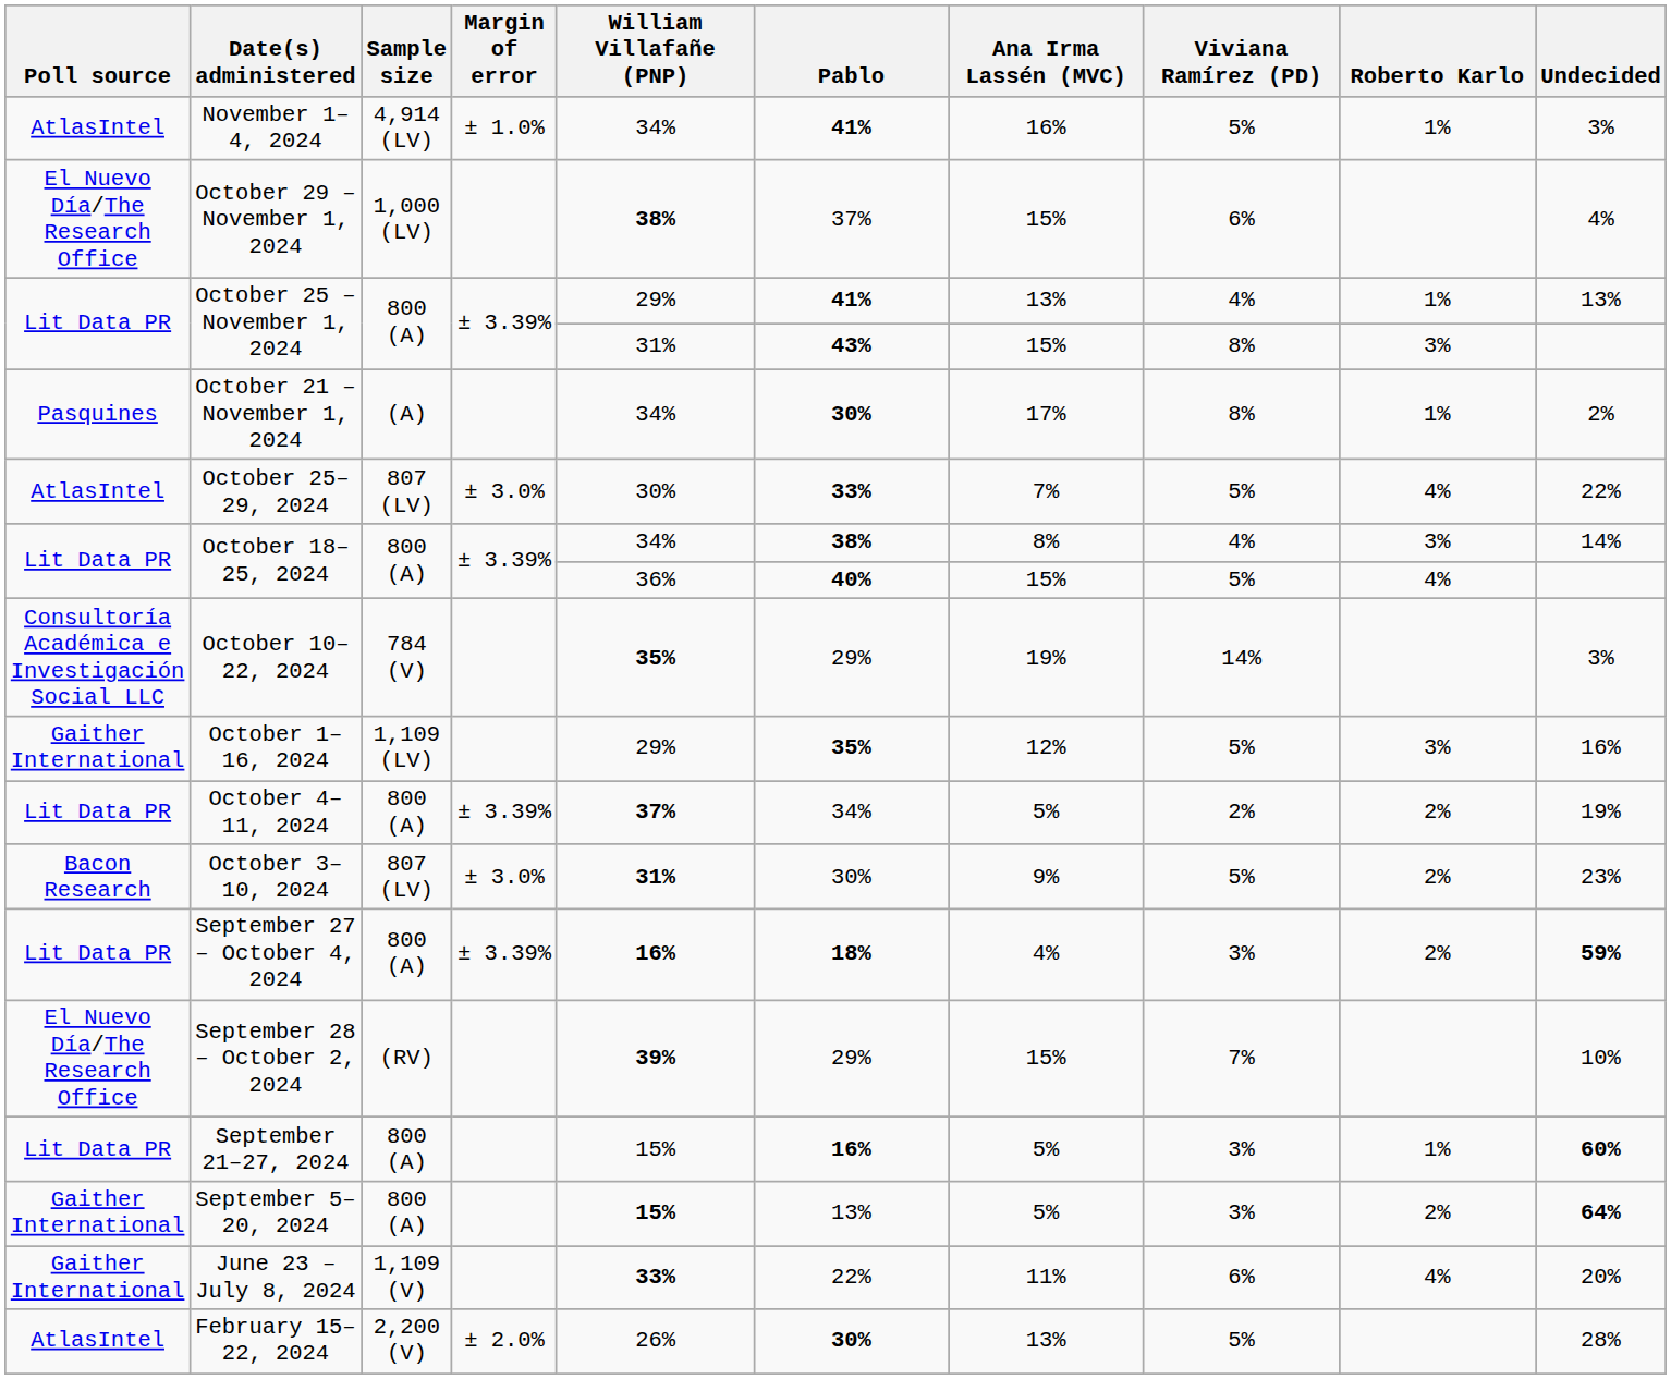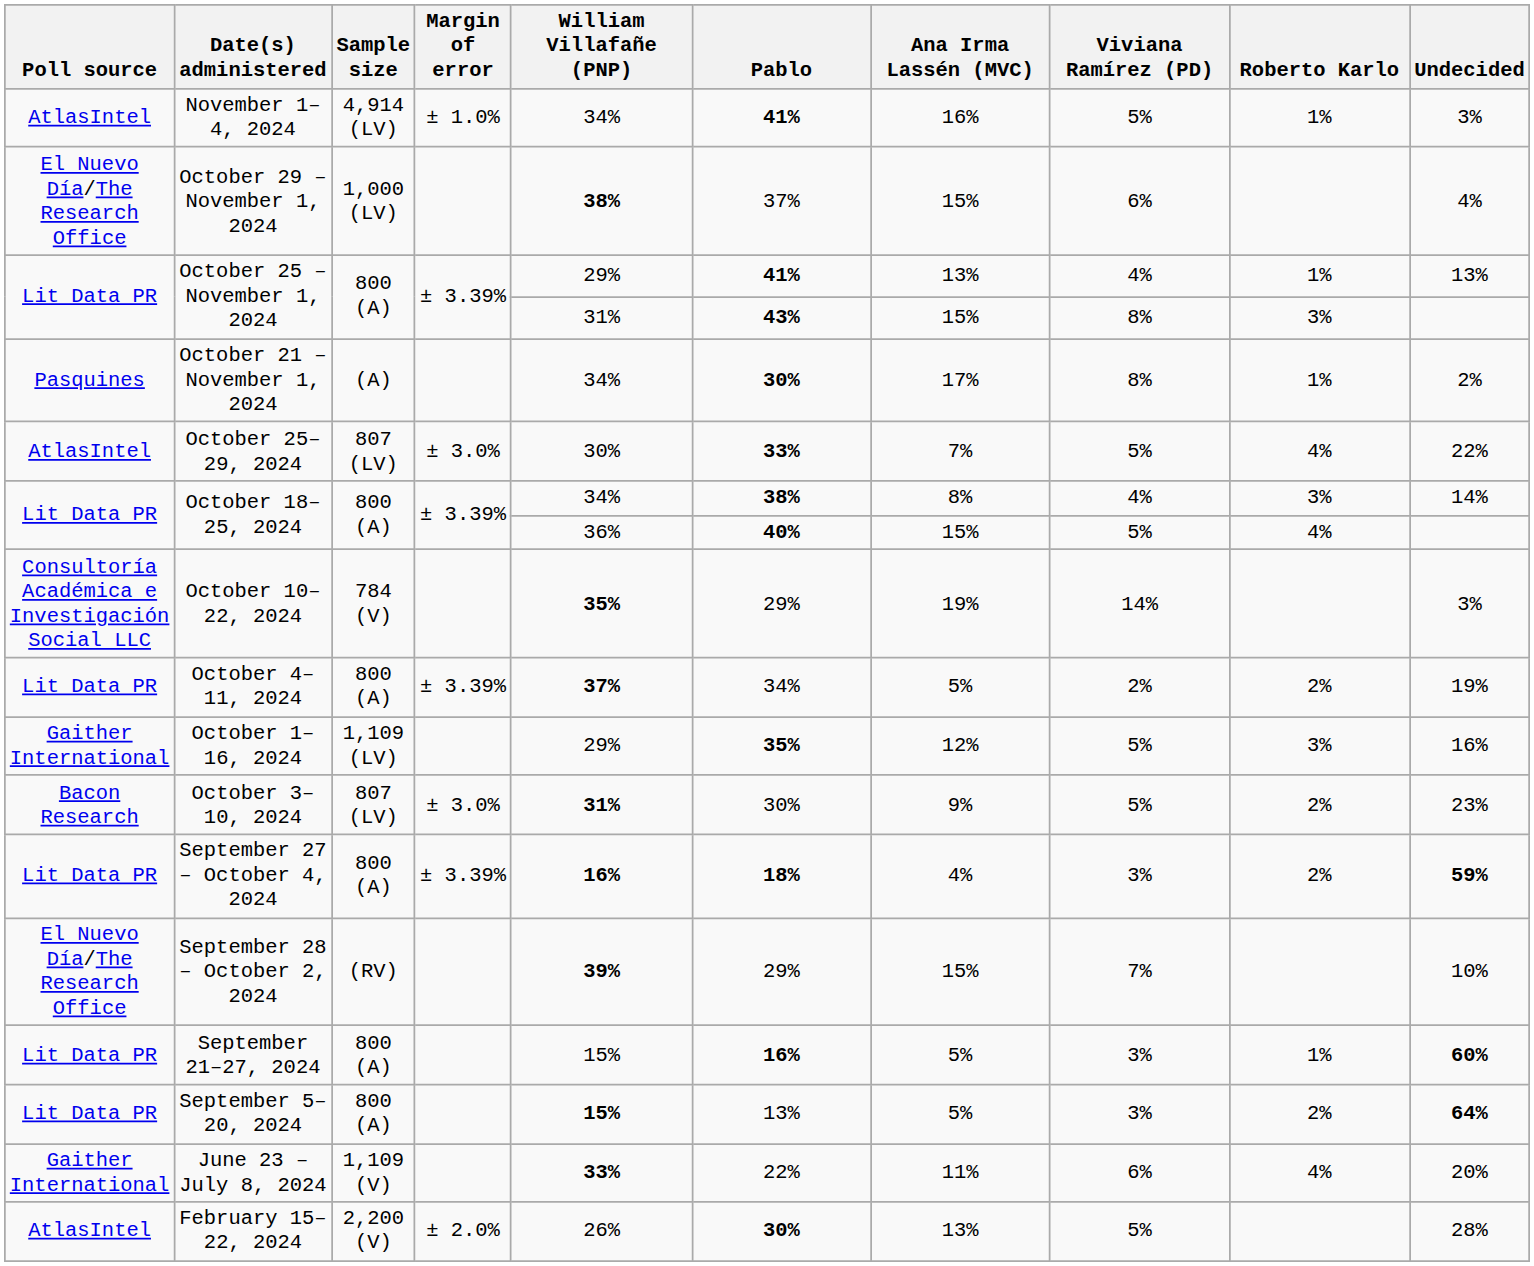rows swapped: October 1–16, 2024 <-> October 4–11, 2024
September 5–20, 2024 | Poll source: Gaither International -> Lit Data PR
